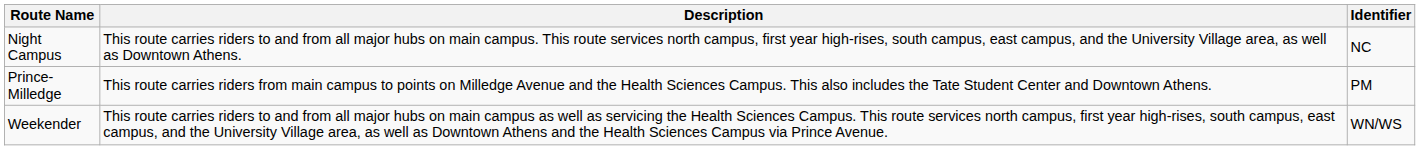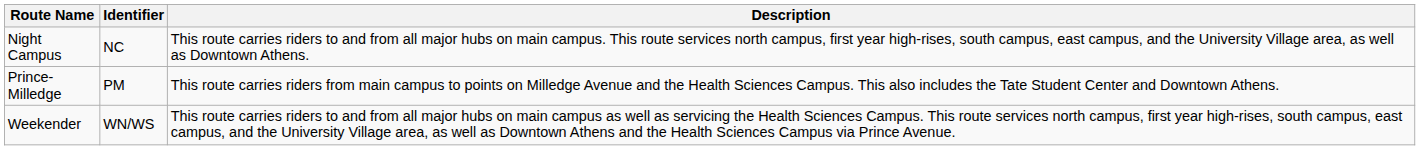columns swapped: Identifier <-> Description
